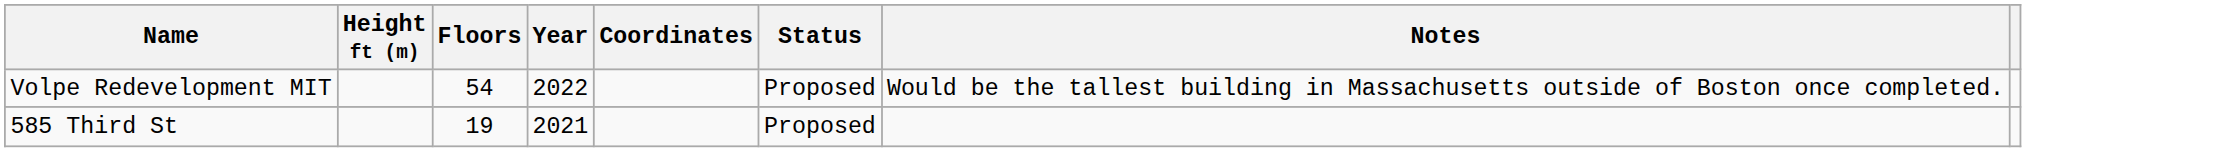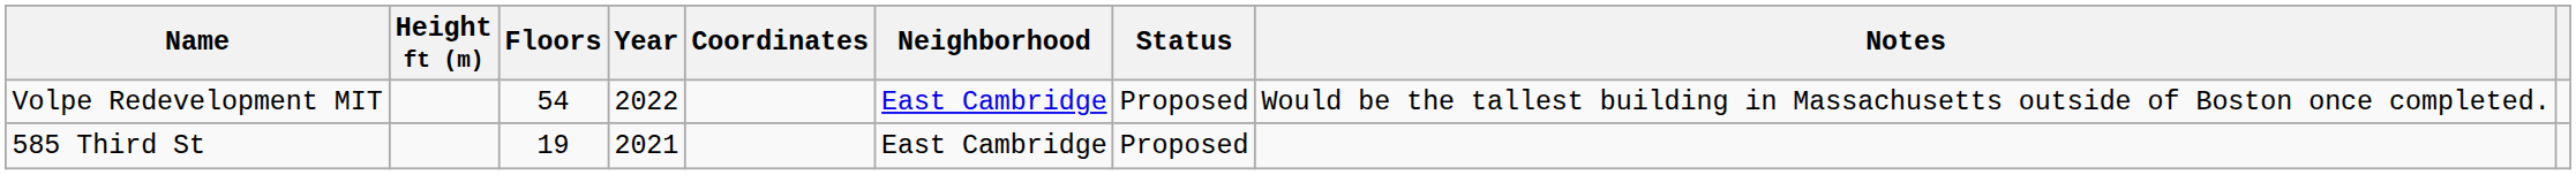+ column: Neighborhood | East Cambridge | East Cambridge
